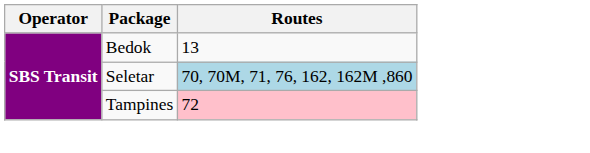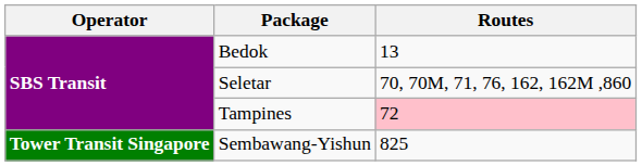Seletar | Routes: lightblue background -> no background
+ row: Tower Transit Singapore | Sembawang-Yishun | 825
